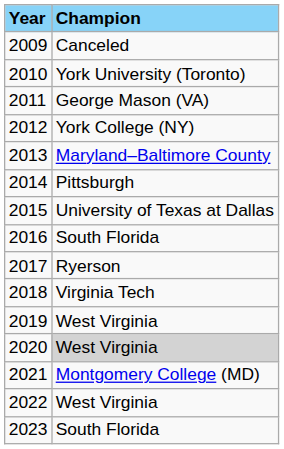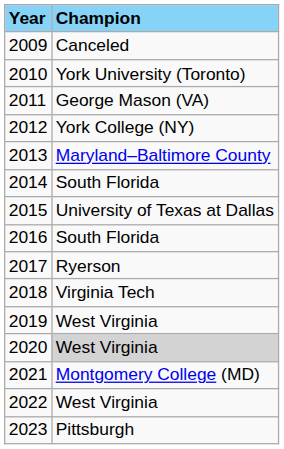2014 | Champion: Pittsburgh -> South Florida
2023 | Champion: South Florida -> Pittsburgh
